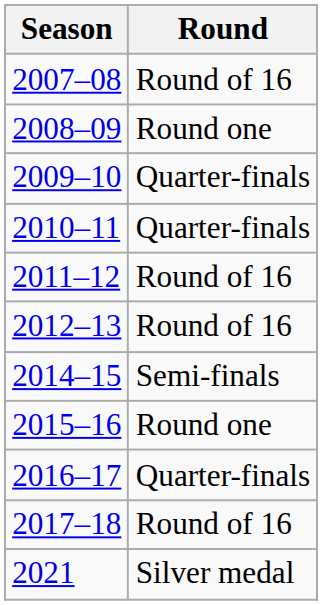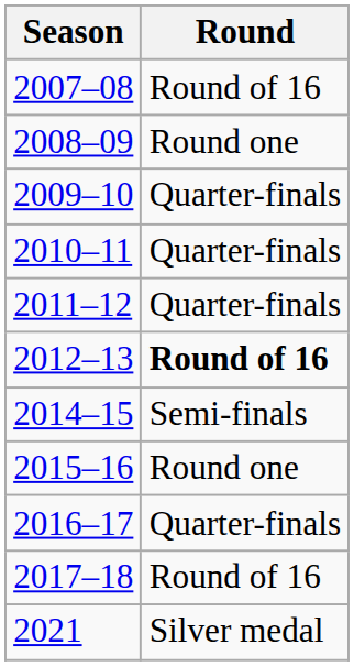2011–12 | Round: Round of 16 -> Quarter-finals
2012–13 | Round: normal -> bold
